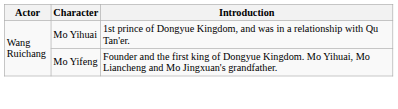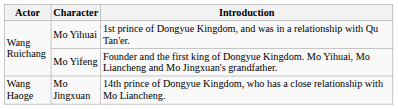+ row: Wang Haoge | Mo Jingxuan | 14th prince of Dongyue Kingdom, who has a close relationship with Mo Liancheng.
